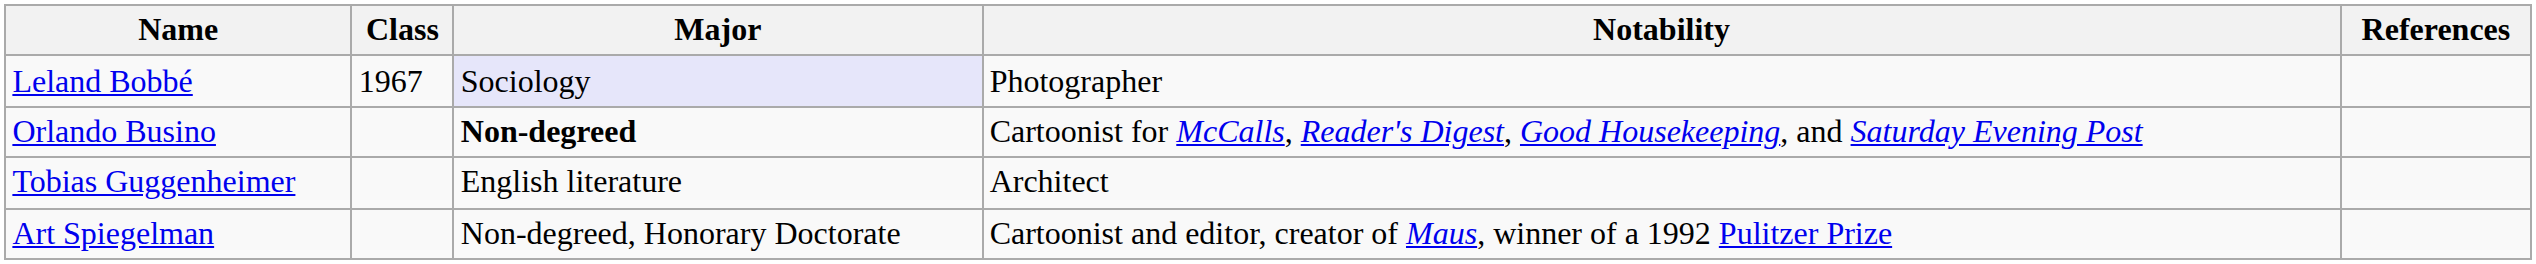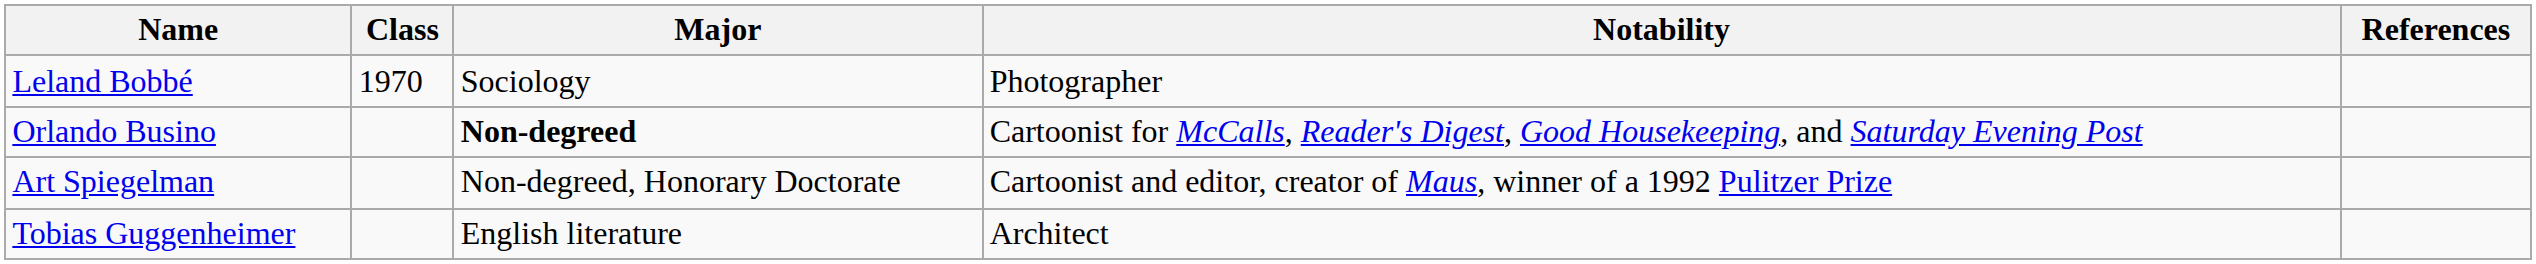Leland Bobbé | Class: 1967 -> 1970
Leland Bobbé | Major: lavender background -> no background
rows swapped: Tobias Guggenheimer <-> Art Spiegelman
